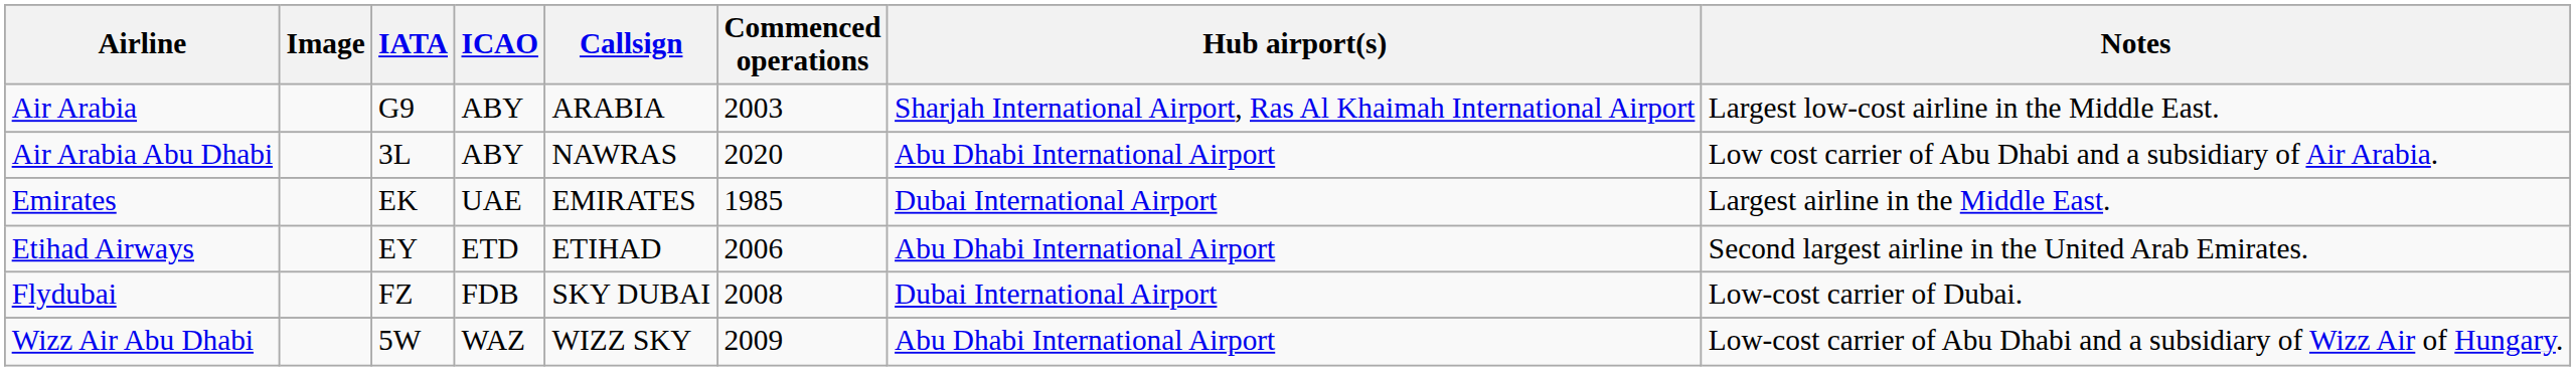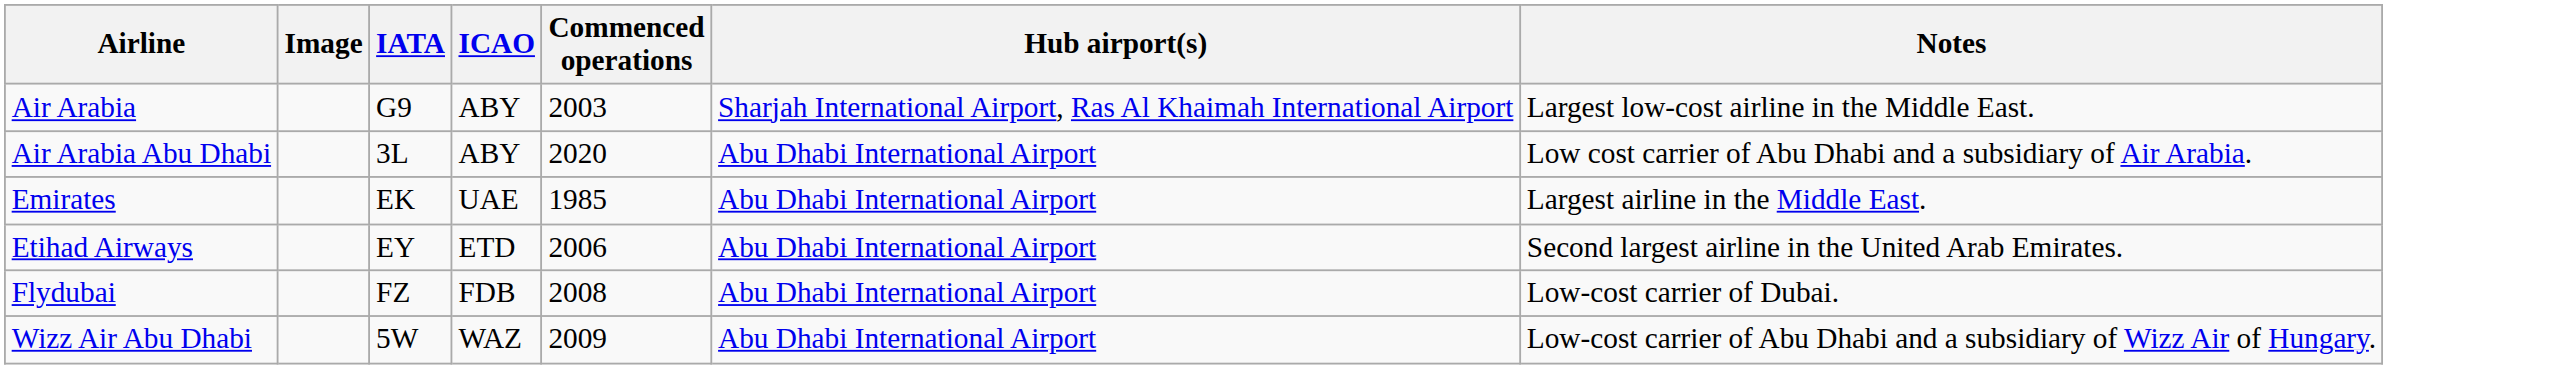- column: Callsign | ARABIA | NAWRAS | EMIRATES | ETIHAD | SKY DUBAI | WIZZ SKY
Emirates | Hub airport(s): Dubai International Airport -> Abu Dhabi International Airport
Flydubai | Hub airport(s): Dubai International Airport -> Abu Dhabi International Airport
